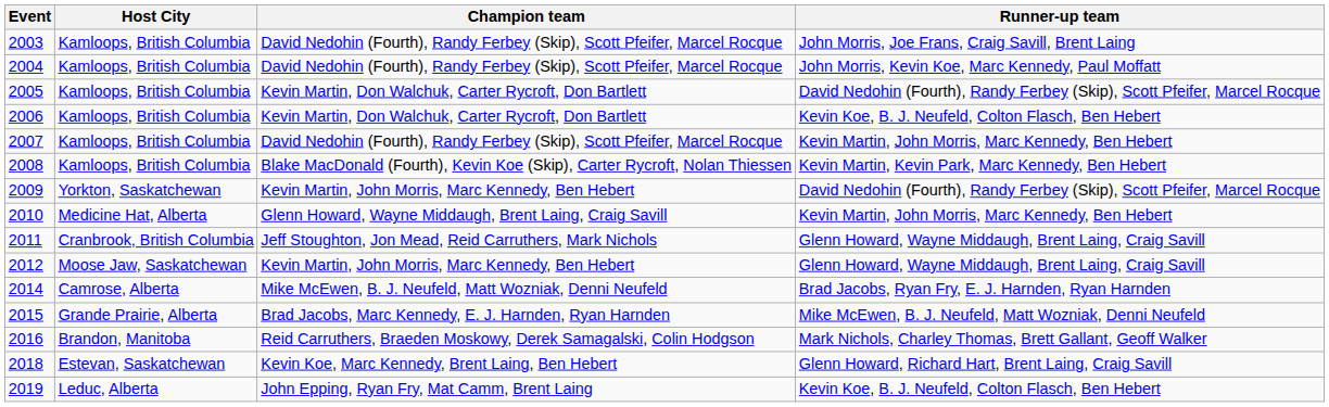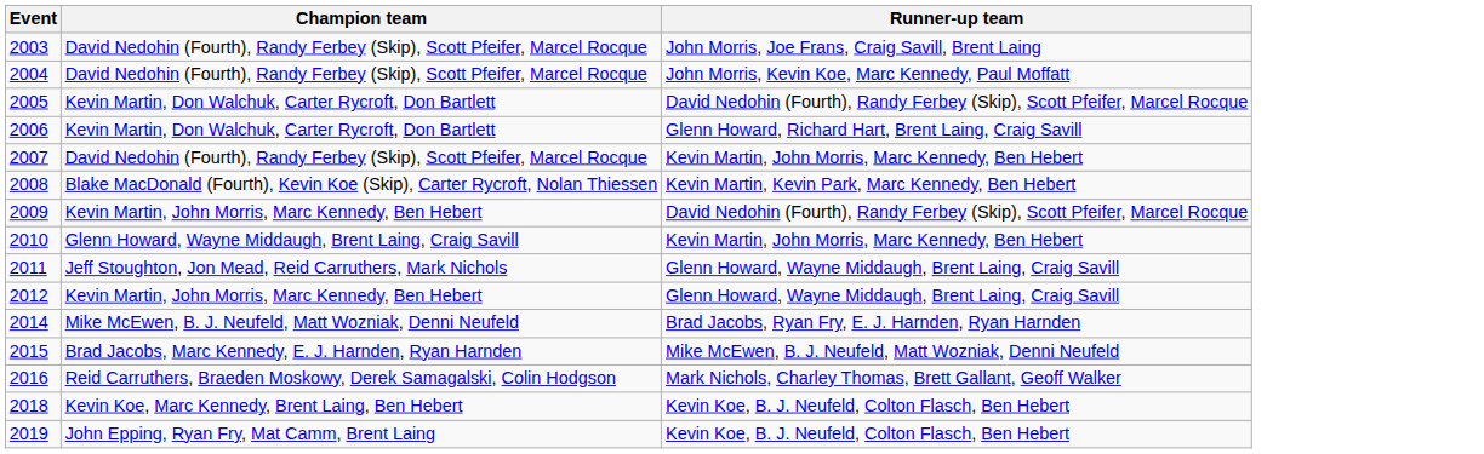- column: Host City | Kamloops, British Columbia | Kamloops, British Columbia | Kamloops, British Columbia | Kamloops, British Columbia | Kamloops, British Columbia | Kamloops, British Columbia | Yorkton, Saskatchewan | Medicine Hat, Alberta | Cranbrook, British Columbia | Moose Jaw, Saskatchewan | Camrose, Alberta | Grande Prairie, Alberta | Brandon, Manitoba | Estevan, Saskatchewan | Leduc, Alberta
2006 | Runner-up team: Kevin Koe, B. J. Neufeld, Colton Flasch, Ben Hebert -> Glenn Howard, Richard Hart, Brent Laing, Craig Savill
2018 | Runner-up team: Glenn Howard, Richard Hart, Brent Laing, Craig Savill -> Kevin Koe, B. J. Neufeld, Colton Flasch, Ben Hebert
